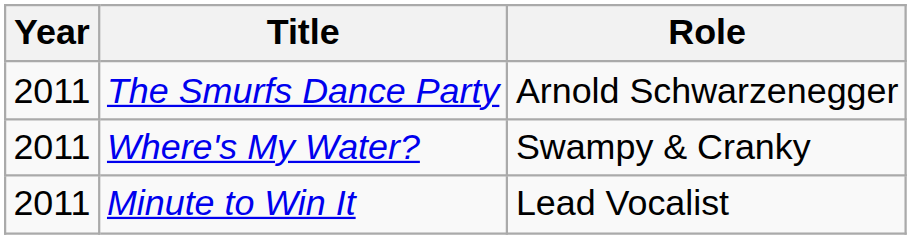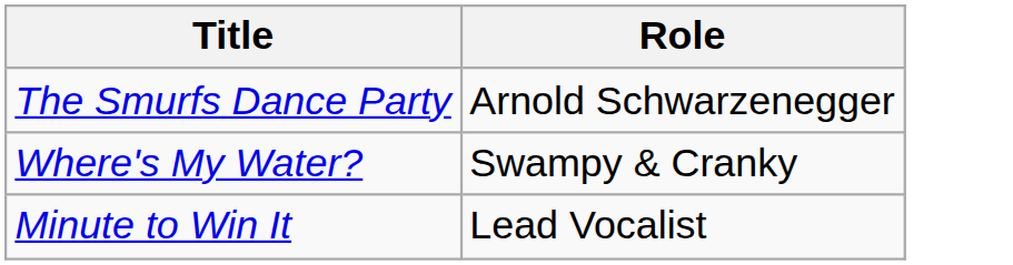- column: Year | 2011 | 2011 | 2011
